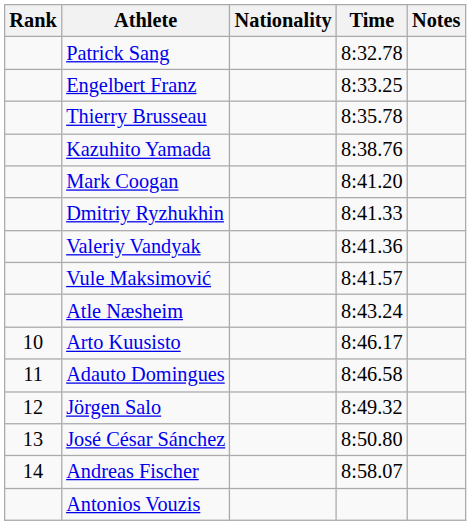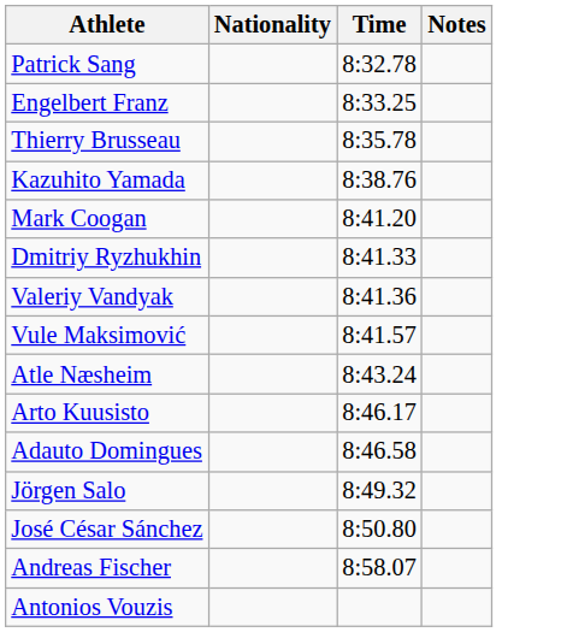- column: Rank | 10 | 11 | 12 | 13 | 14
